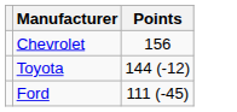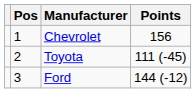+ column: Pos | 1 | 2 | 3
Toyota | Points: 144 (-12) -> 111 (-45)
Ford | Points: 111 (-45) -> 144 (-12)
